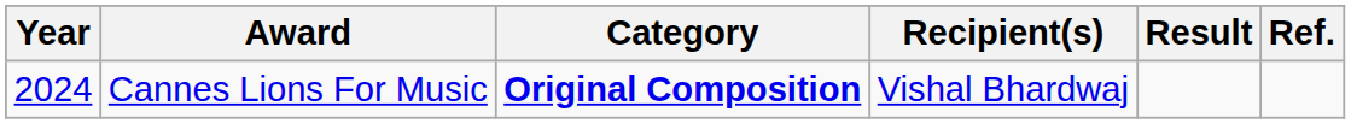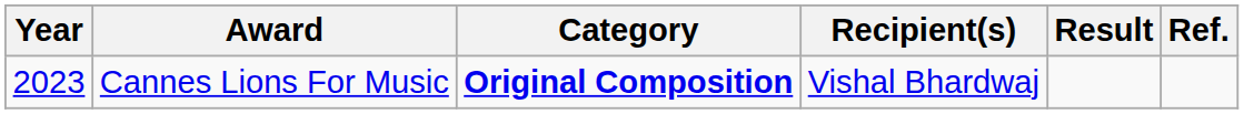Cannes Lions For Music | Year: 2024 -> 2023
